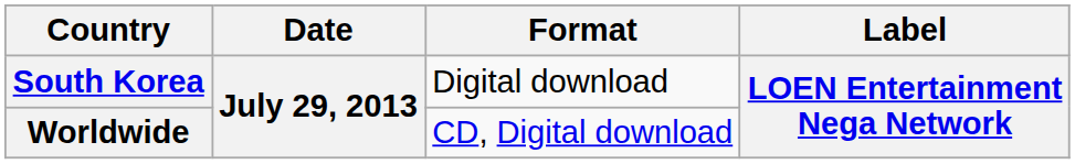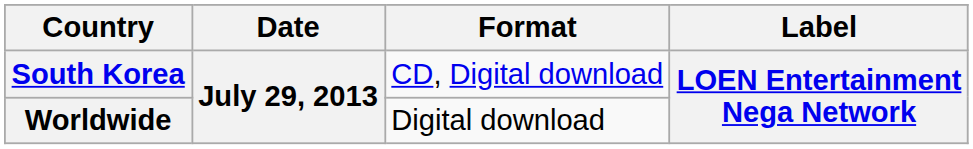South Korea | Format: Digital download -> CD, Digital download
Worldwide | Format: CD, Digital download -> Digital download
